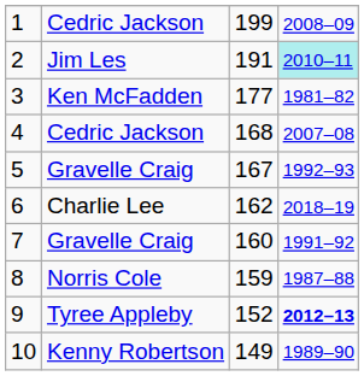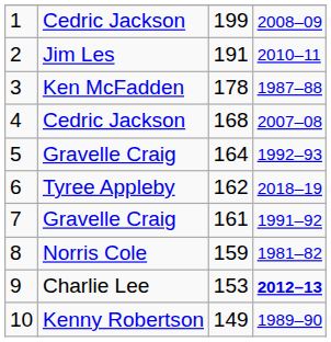2 | column 4: paleturquoise background -> no background
3 | column 3: 177 -> 178
3 | column 4: 1981–82 -> 1987–88
5 | column 3: 167 -> 164
6 | column 2: Charlie Lee -> Tyree Appleby
7 | column 3: 160 -> 161
8 | column 4: 1987–88 -> 1981–82
9 | column 2: Tyree Appleby -> Charlie Lee
9 | column 3: 152 -> 153
